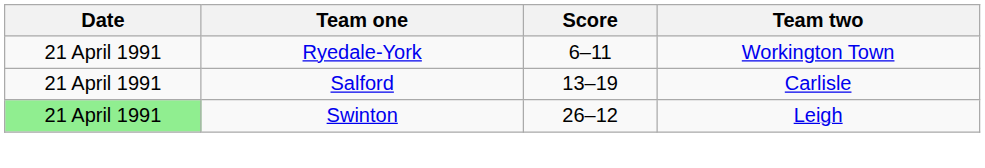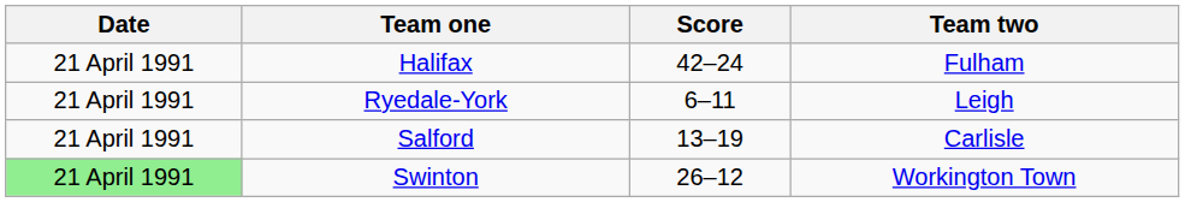+ row: 21 April 1991 | Halifax | 42–24 | Fulham
Ryedale-York | Team two: Workington Town -> Leigh
Swinton | Team two: Leigh -> Workington Town
